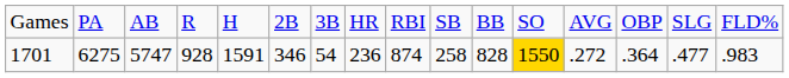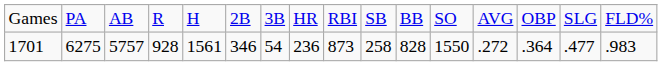1701 | column 3: 5747 -> 5757
1701 | column 5: 1591 -> 1561
1701 | column 9: 874 -> 873
1701 | column 12: gold background -> no background
